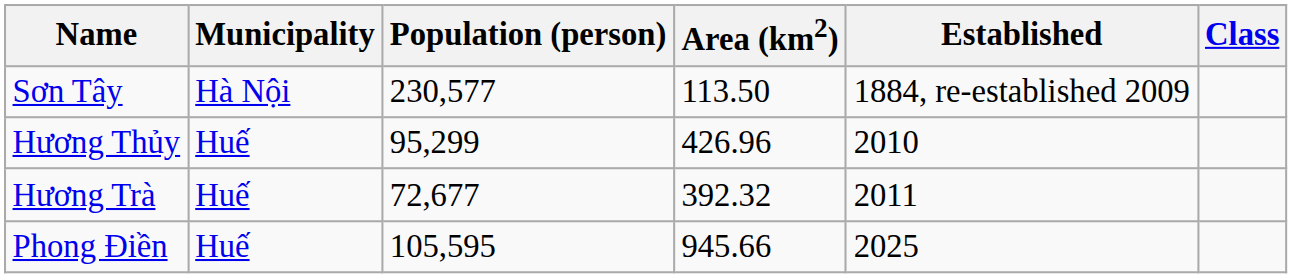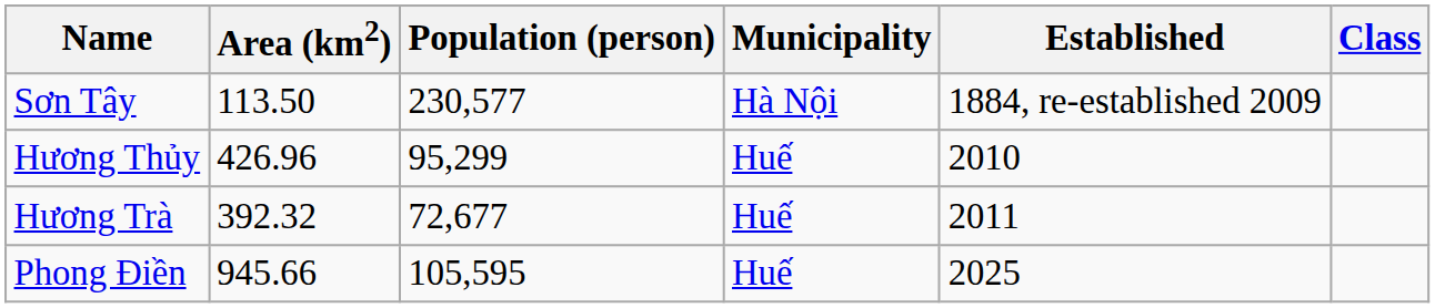columns swapped: Municipality <-> Area (km2)
